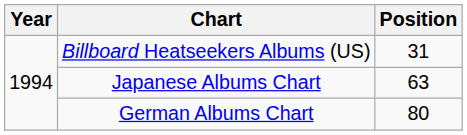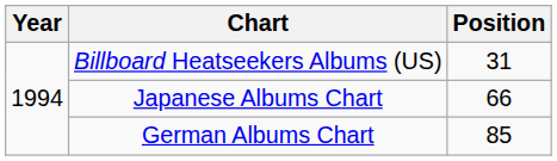Japanese Albums Chart | Position: 63 -> 66
German Albums Chart | Position: 80 -> 85
